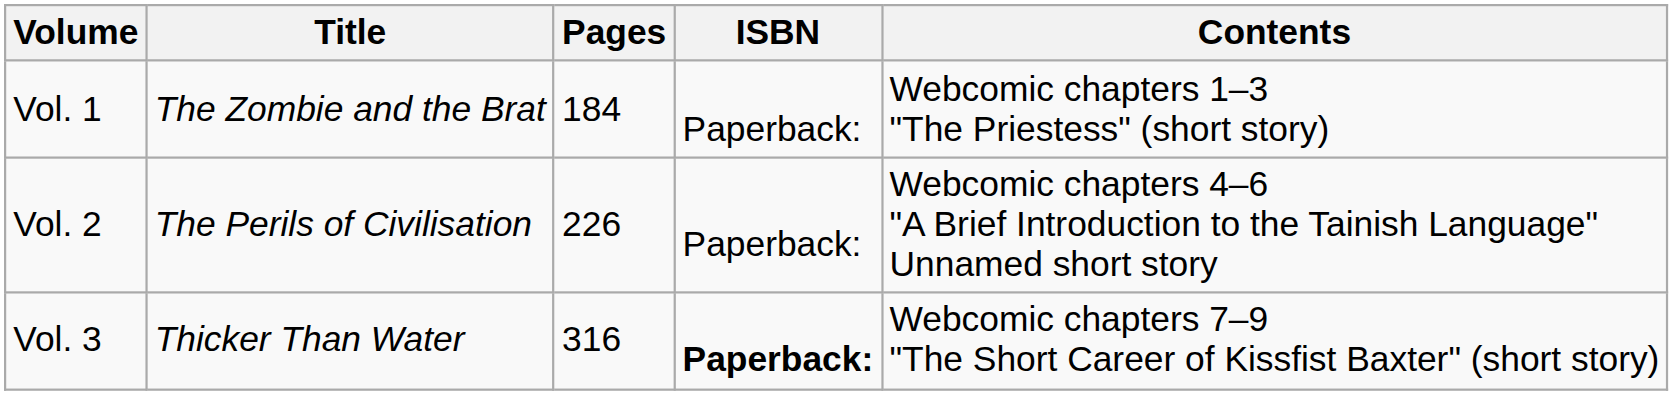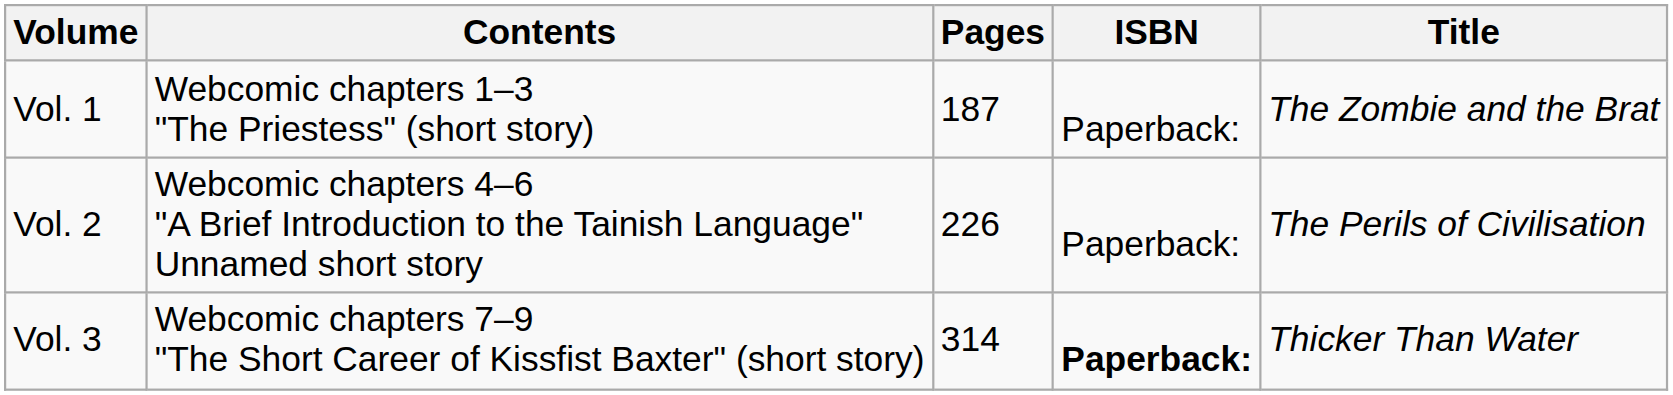columns swapped: Title <-> Contents
Vol. 1 | Pages: 184 -> 187
Vol. 3 | Pages: 316 -> 314
